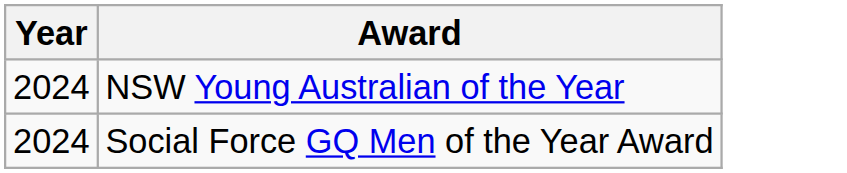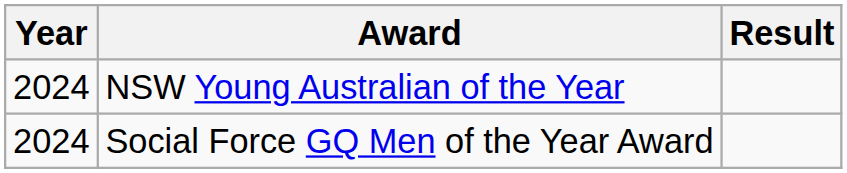+ column: Result
